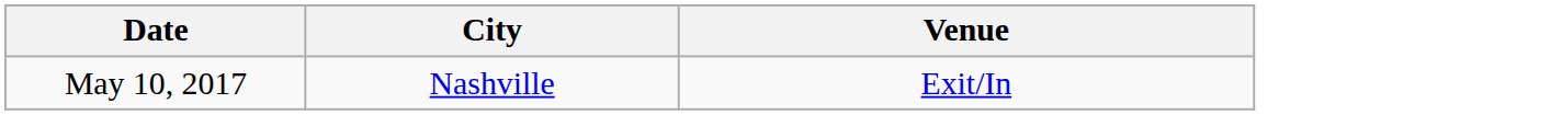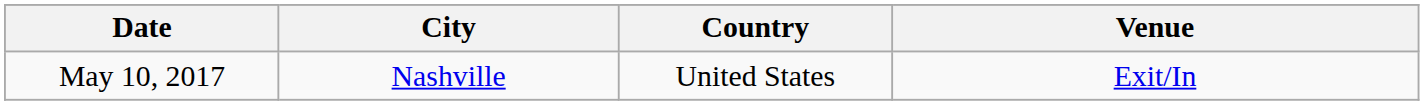+ column: Country | United States
